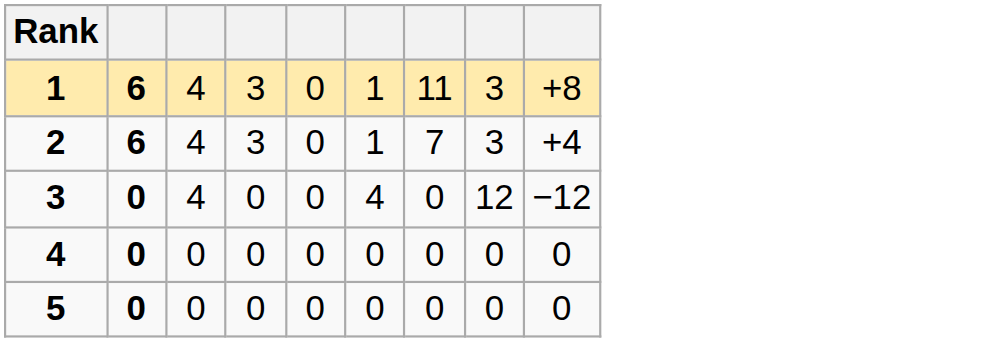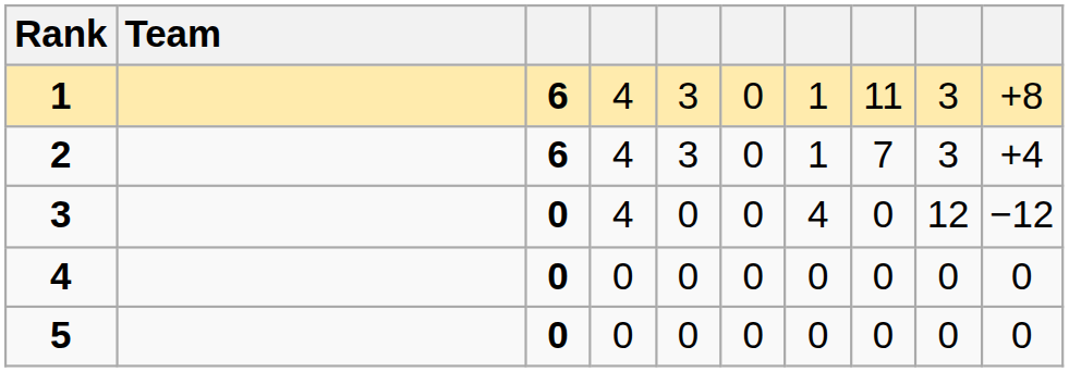+ column: Team
